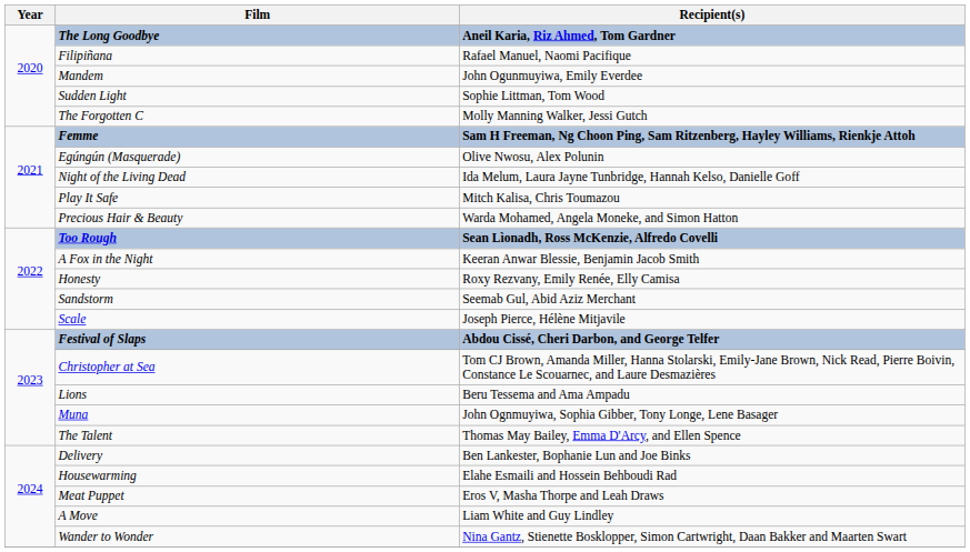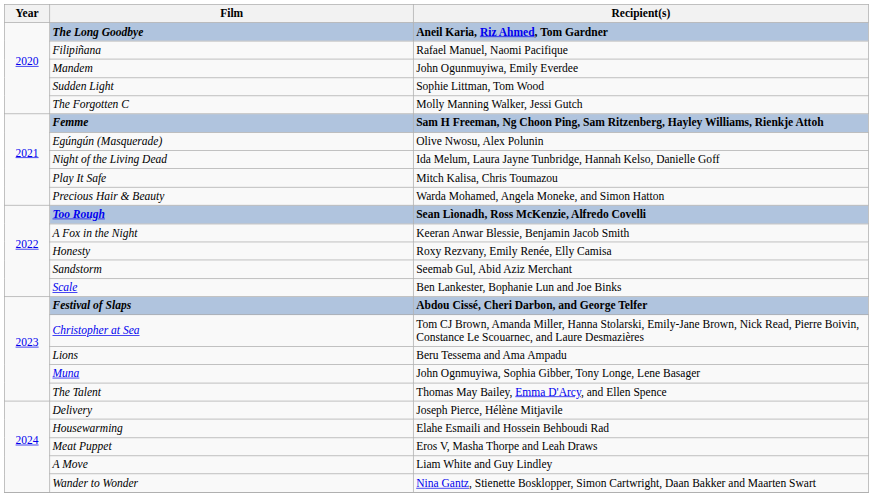Scale | Recipient(s): Joseph Pierce, Hélène Mitjavile -> Ben Lankester, Bophanie Lun and Joe Binks
Delivery | Recipient(s): Ben Lankester, Bophanie Lun and Joe Binks -> Joseph Pierce, Hélène Mitjavile
